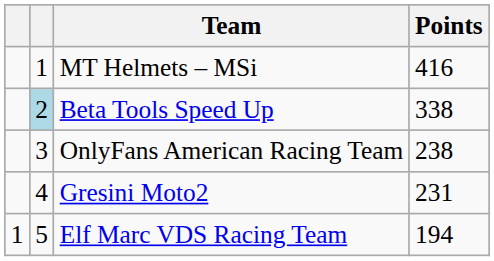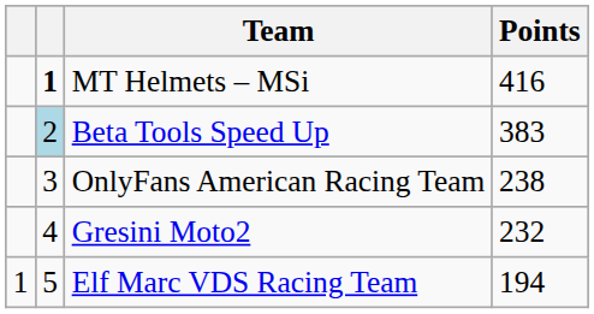MT Helmets – MSi | column 2: normal -> bold
Beta Tools Speed Up | Points: 338 -> 383
Gresini Moto2 | Points: 231 -> 232
